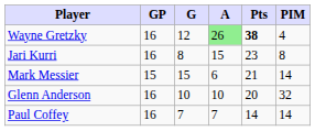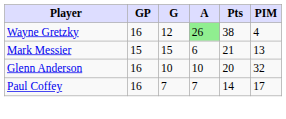Wayne Gretzky | Pts: bold -> normal
- row: Jari Kurri | 16 | 8 | 15 | 23 | 8
Mark Messier | PIM: 14 -> 13
Paul Coffey | PIM: 14 -> 17
